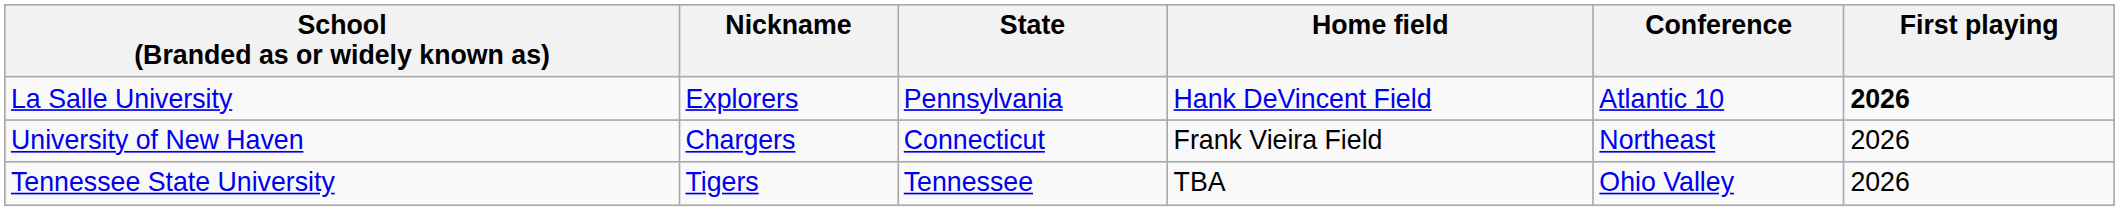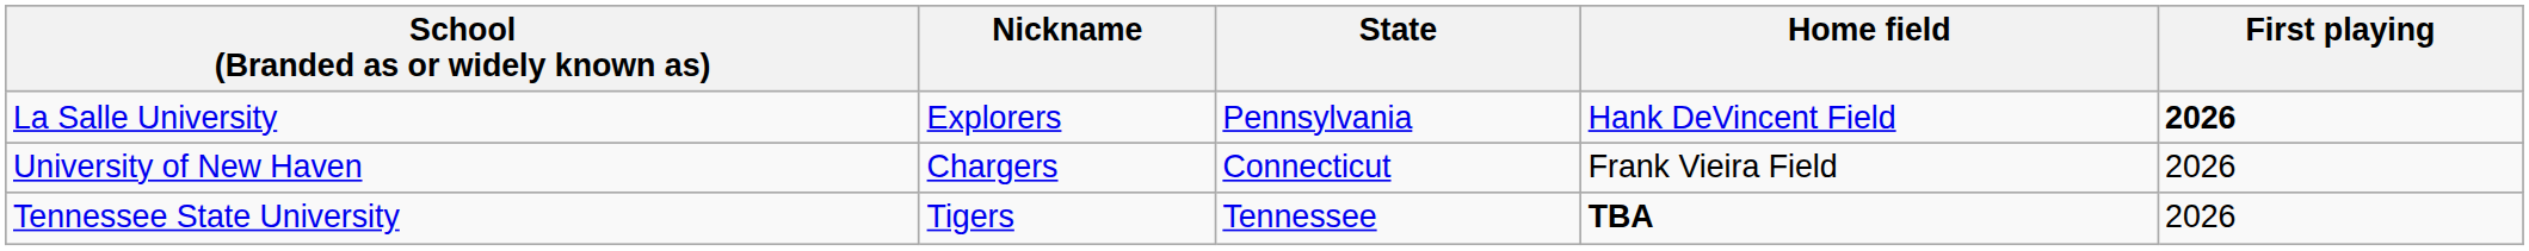- column: Conference | Atlantic 10 | Northeast | Ohio Valley
Tennessee State University | Home field: normal -> bold
